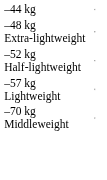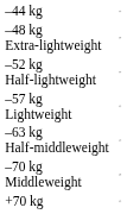+ row: –63 kg Half-middleweight
+ row: +70 kg
